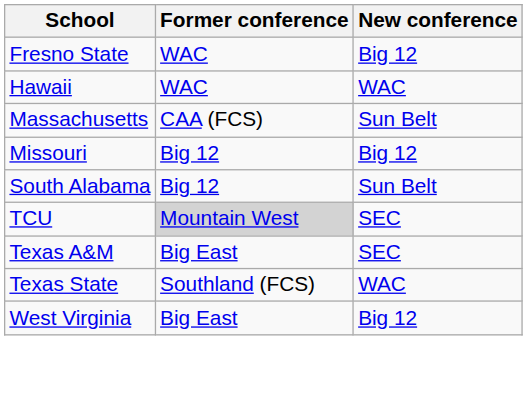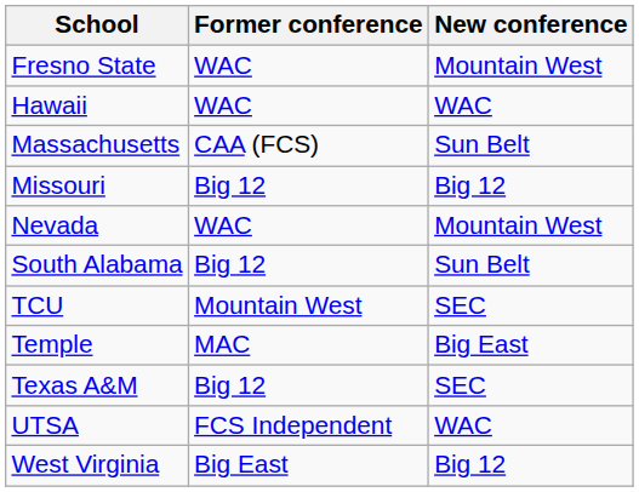Fresno State | New conference: Big 12 -> Mountain West
+ row: Nevada | WAC | Mountain West
TCU | Former conference: lightgrey background -> no background
+ row: Temple | MAC | Big East
Texas A&M | Former conference: Big East -> Big 12
- row: Texas State | Southland (FCS) | WAC
+ row: UTSA | FCS Independent | WAC
